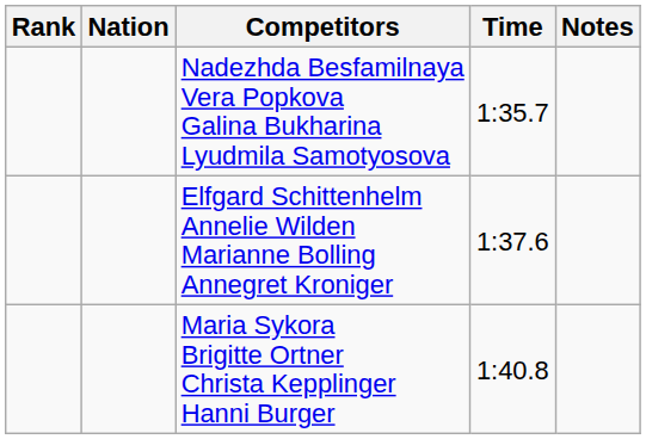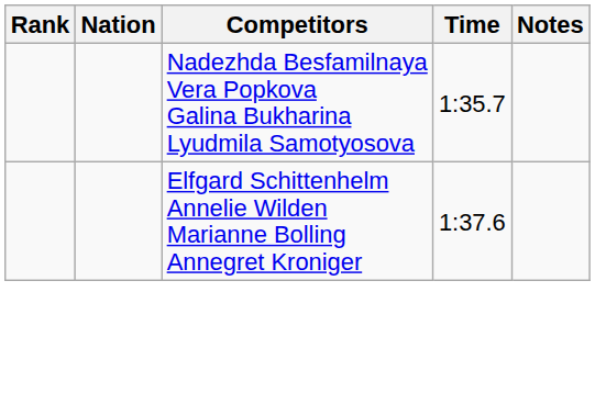- row: Maria Sykora Brigitte Ortner Christa Kepplinger Hanni Burger | 1:40.8
